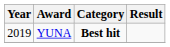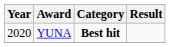YUNA | Year: 2019 -> 2020
